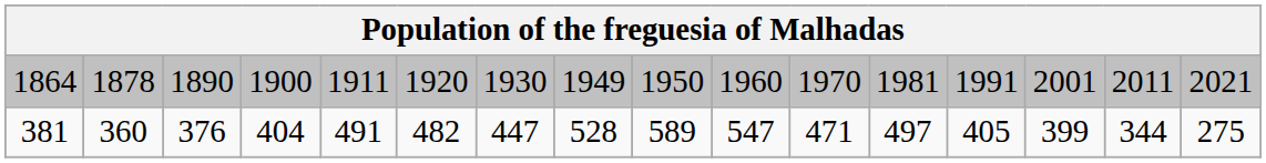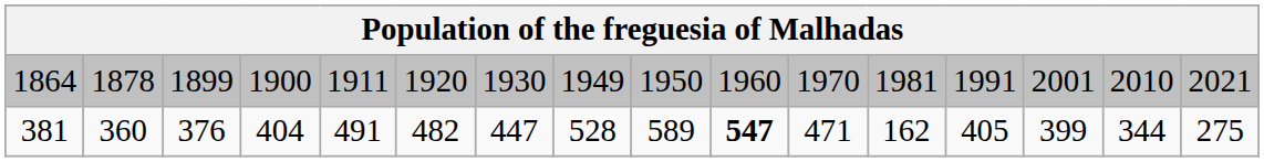1864 | column 3: 1890 -> 1899
1864 | column 15: 2011 -> 2010
381 | column 10: normal -> bold
381 | column 12: 497 -> 162
